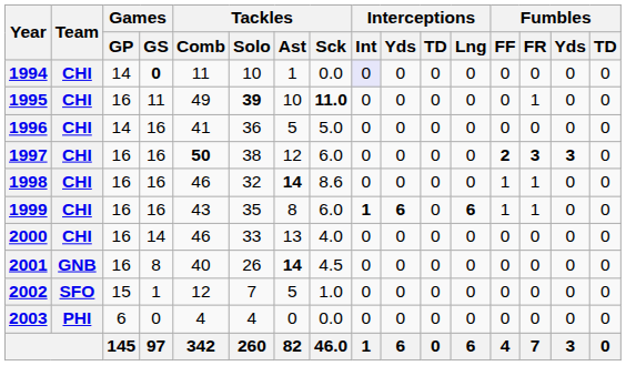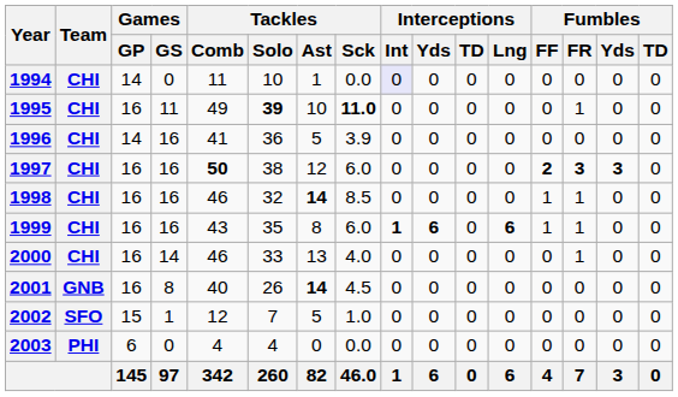1994 | Games / GS: bold -> normal
1996 | Tackles / Sck: 5.0 -> 3.9
1998 | Tackles / Sck: 8.6 -> 8.5
2000 | Fumbles / FR: 0 -> 1
